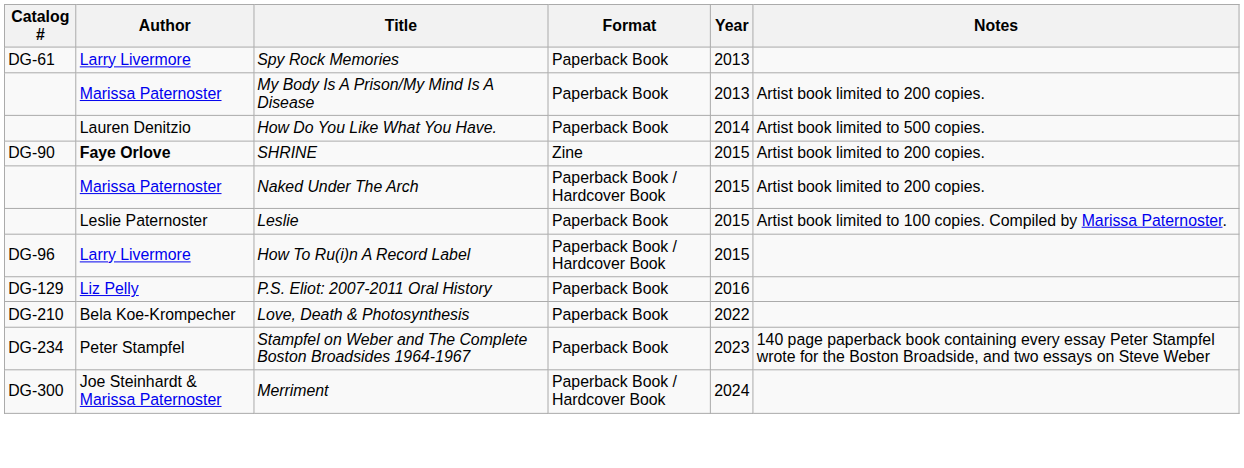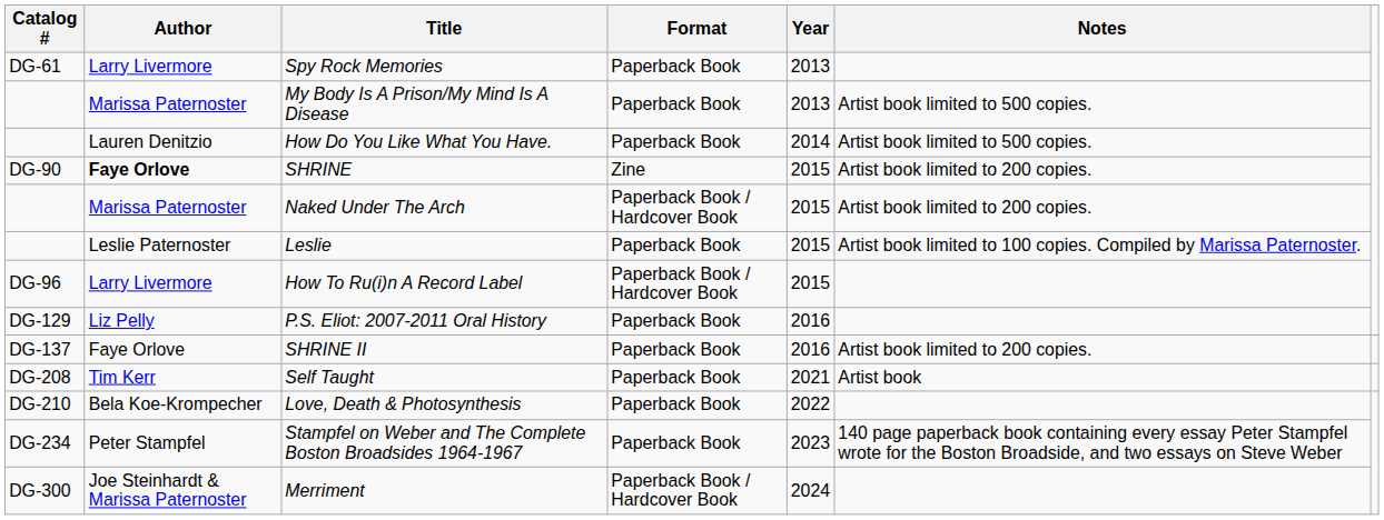My Body Is A Prison/My Mind Is A Disease | Notes: Artist book limited to 200 copies. -> Artist book limited to 500 copies.
+ row: DG-137 | Faye Orlove | SHRINE II | Paperback Book | 2016 | Artist book limited to 200 copies.
+ row: DG-208 | Tim Kerr | Self Taught | Paperback Book | 2021 | Artist book
